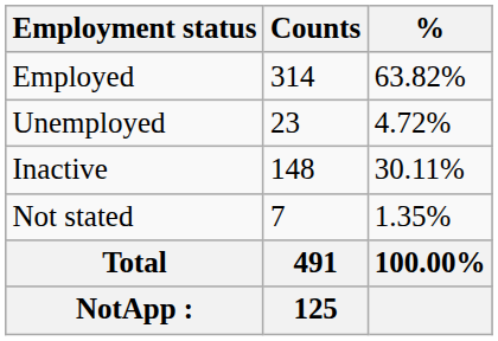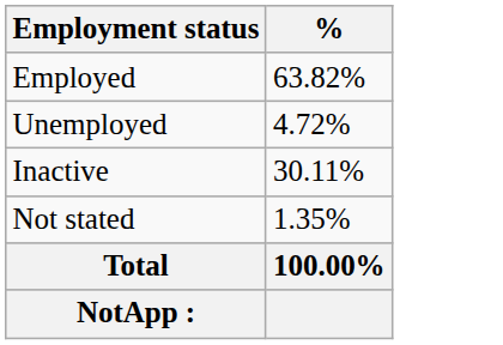- column: Counts | 314 | 23 | 148 | 7 | 491 | 125
